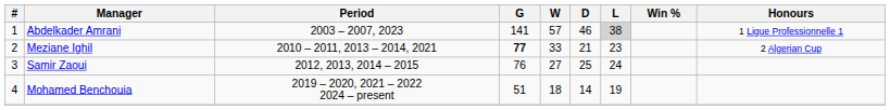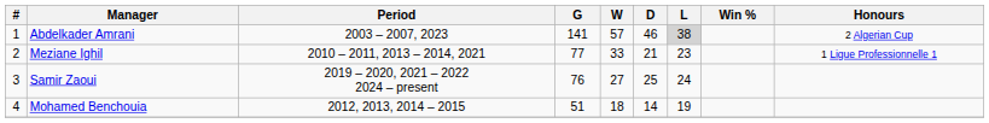Abdelkader Amrani | Honours: 1 Ligue Professionnelle 1 -> 2 Algerian Cup
Meziane Ighil | G: bold -> normal
Meziane Ighil | Honours: 2 Algerian Cup -> 1 Ligue Professionnelle 1
Samir Zaoui | Period: 2012, 2013, 2014 – 2015 -> 2019 – 2020, 2021 – 2022 2024 – present
Mohamed Benchouia | Period: 2019 – 2020, 2021 – 2022 2024 – present -> 2012, 2013, 2014 – 2015
